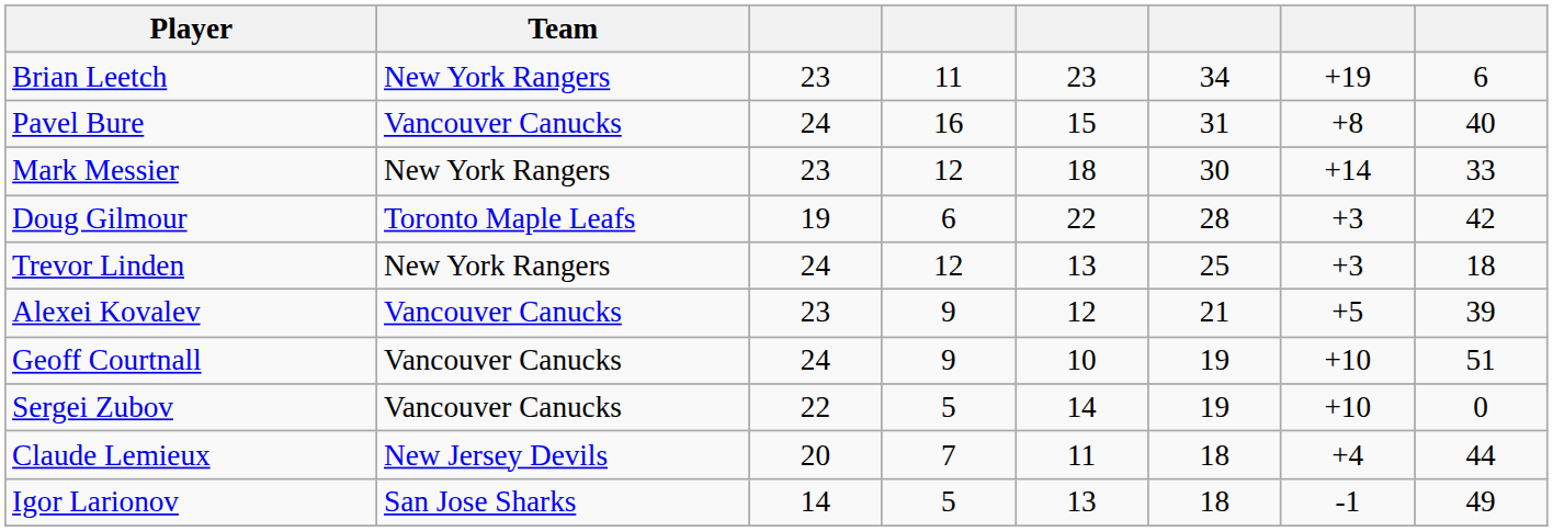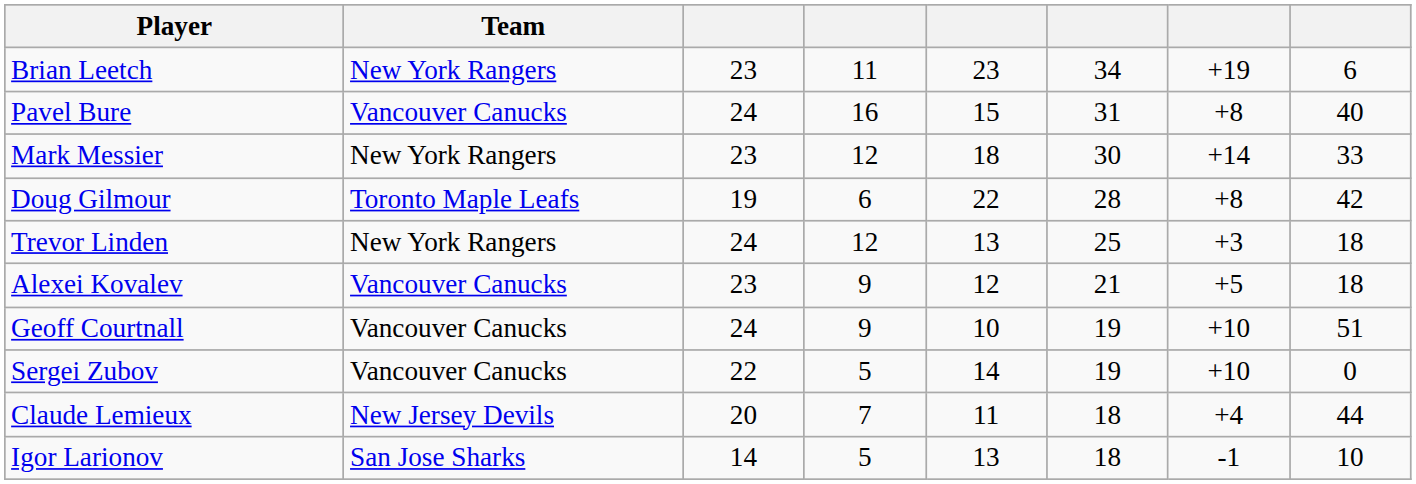Doug Gilmour | column 7: +3 -> +8
Alexei Kovalev | column 8: 39 -> 18
Igor Larionov | column 8: 49 -> 10
